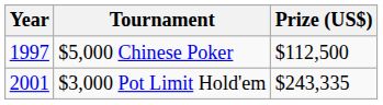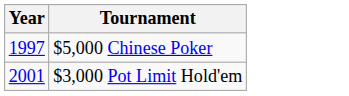- column: Prize (US$) | $112,500 | $243,335
